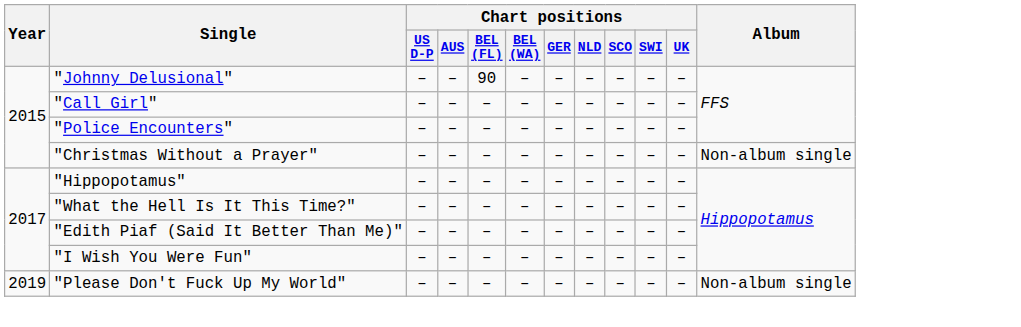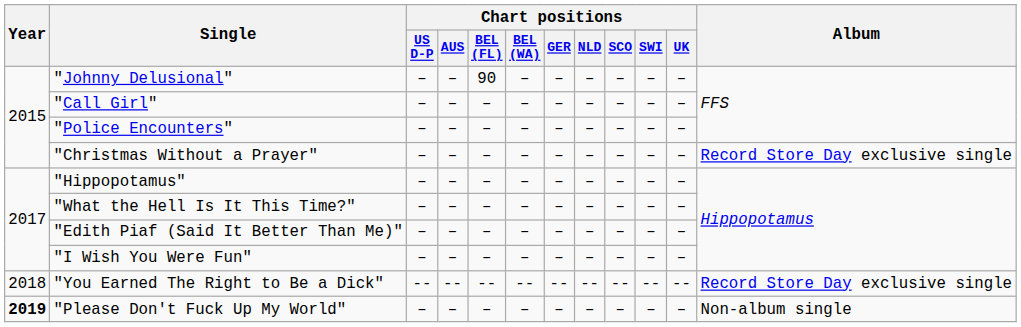"Christmas Without a Prayer" | Album: Non-album single -> Record Store Day exclusive single
+ row: 2018 | "You Earned The Right to Be a Dick" | -- | -- | -- | -- | -- | -- | -- | -- | -- | Record Store Day exclusive single
"Please Don't Fuck Up My World" | Year: normal -> bold
